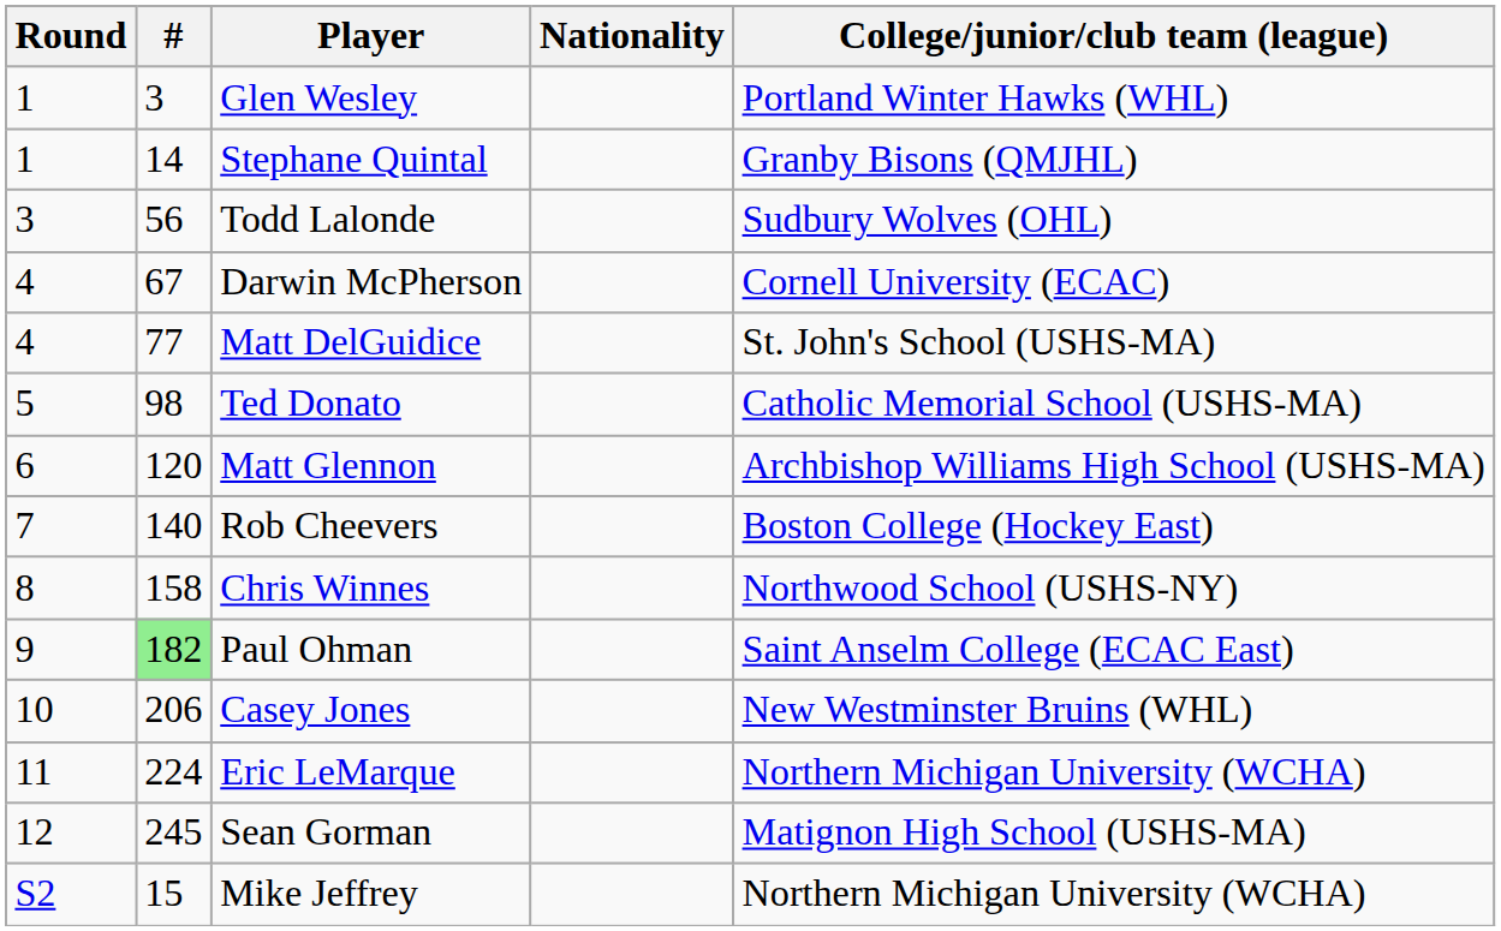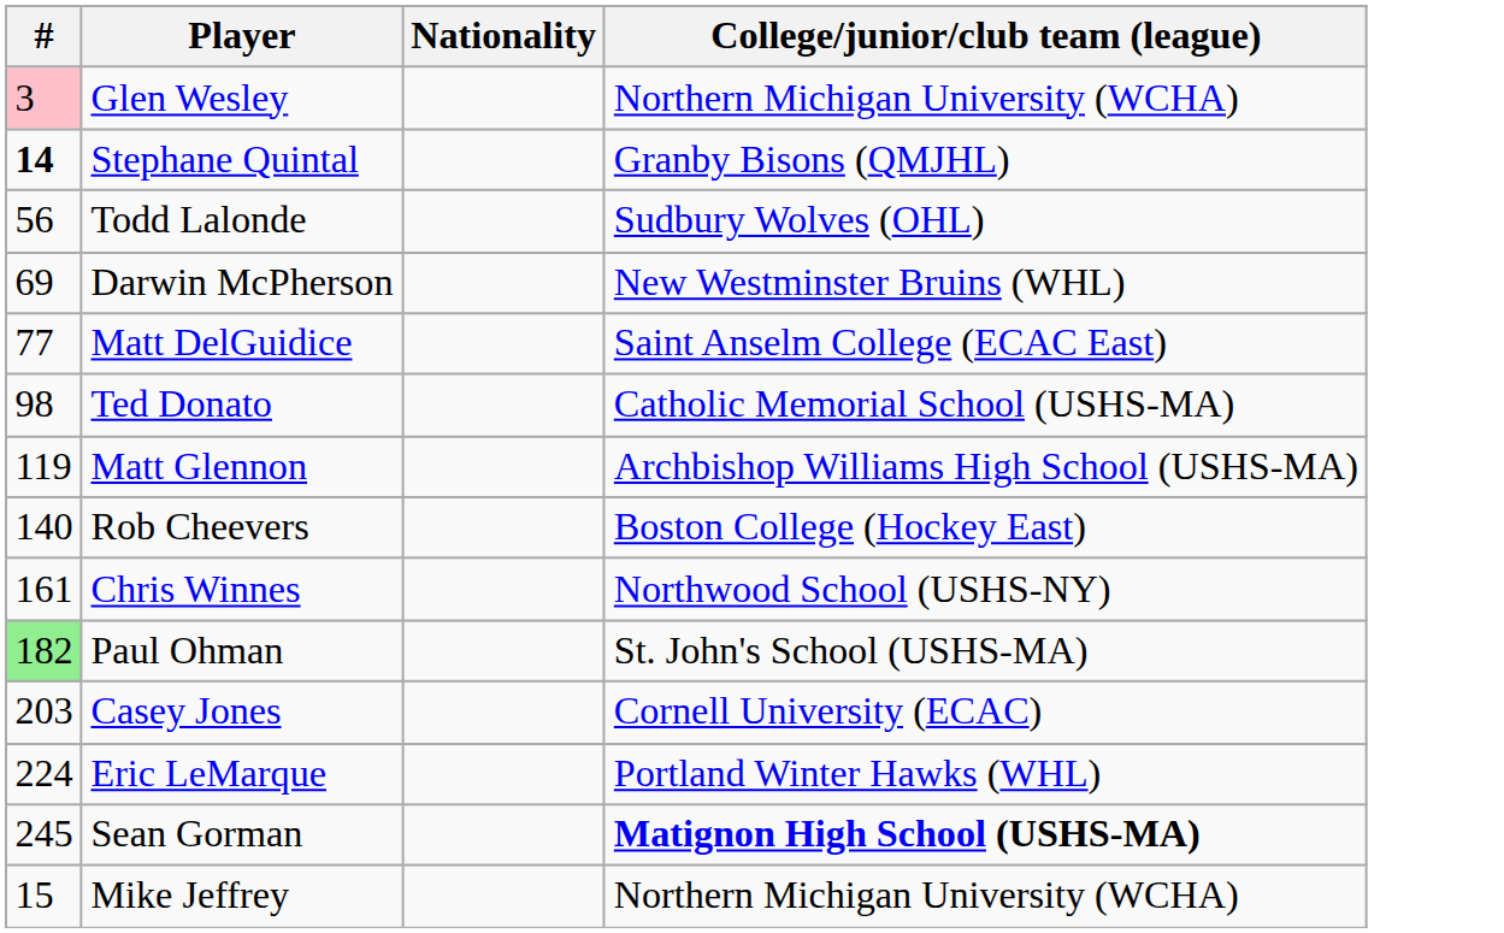- column: Round | 1 | 1 | 3 | 4 | 4 | 5 | 6 | 7 | 8 | 9 | 10 | 11 | 12 | S2
Glen Wesley | #: no background -> pink background
Glen Wesley | College/junior/club team (league): Portland Winter Hawks (WHL) -> Northern Michigan University (WCHA)
Stephane Quintal | #: normal -> bold
Darwin McPherson | #: 67 -> 69
Darwin McPherson | College/junior/club team (league): Cornell University (ECAC) -> New Westminster Bruins (WHL)
Matt DelGuidice | College/junior/club team (league): St. John's School (USHS-MA) -> Saint Anselm College (ECAC East)
Matt Glennon | #: 120 -> 119
Chris Winnes | #: 158 -> 161
Paul Ohman | College/junior/club team (league): Saint Anselm College (ECAC East) -> St. John's School (USHS-MA)
Casey Jones | #: 206 -> 203
Casey Jones | College/junior/club team (league): New Westminster Bruins (WHL) -> Cornell University (ECAC)
Eric LeMarque | College/junior/club team (league): Northern Michigan University (WCHA) -> Portland Winter Hawks (WHL)
Sean Gorman | College/junior/club team (league): normal -> bold
